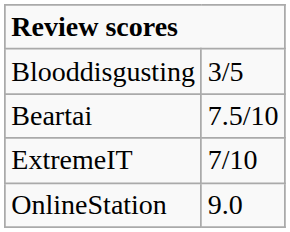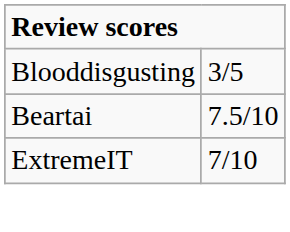- row: OnlineStation | 9.0
